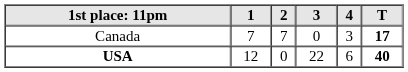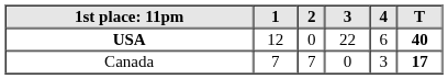rows swapped: USA <-> Canada
